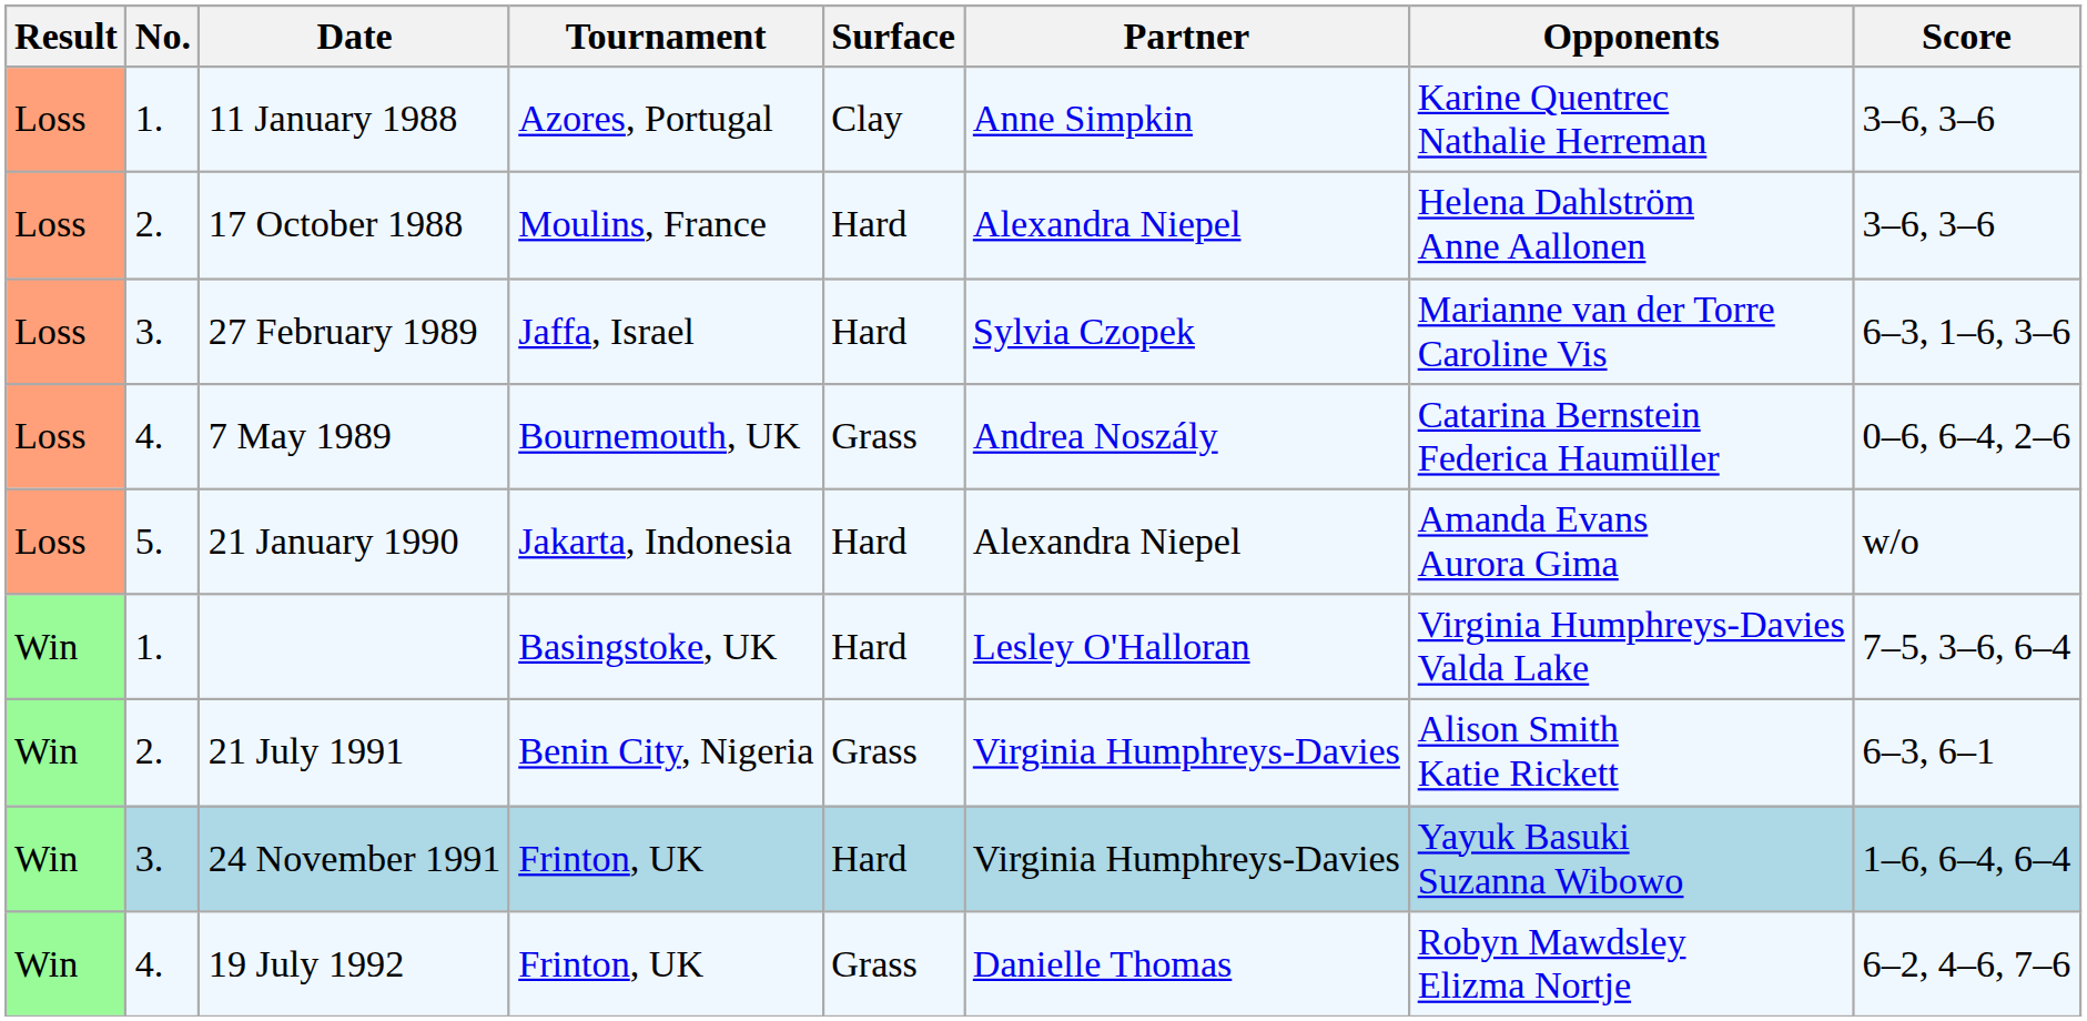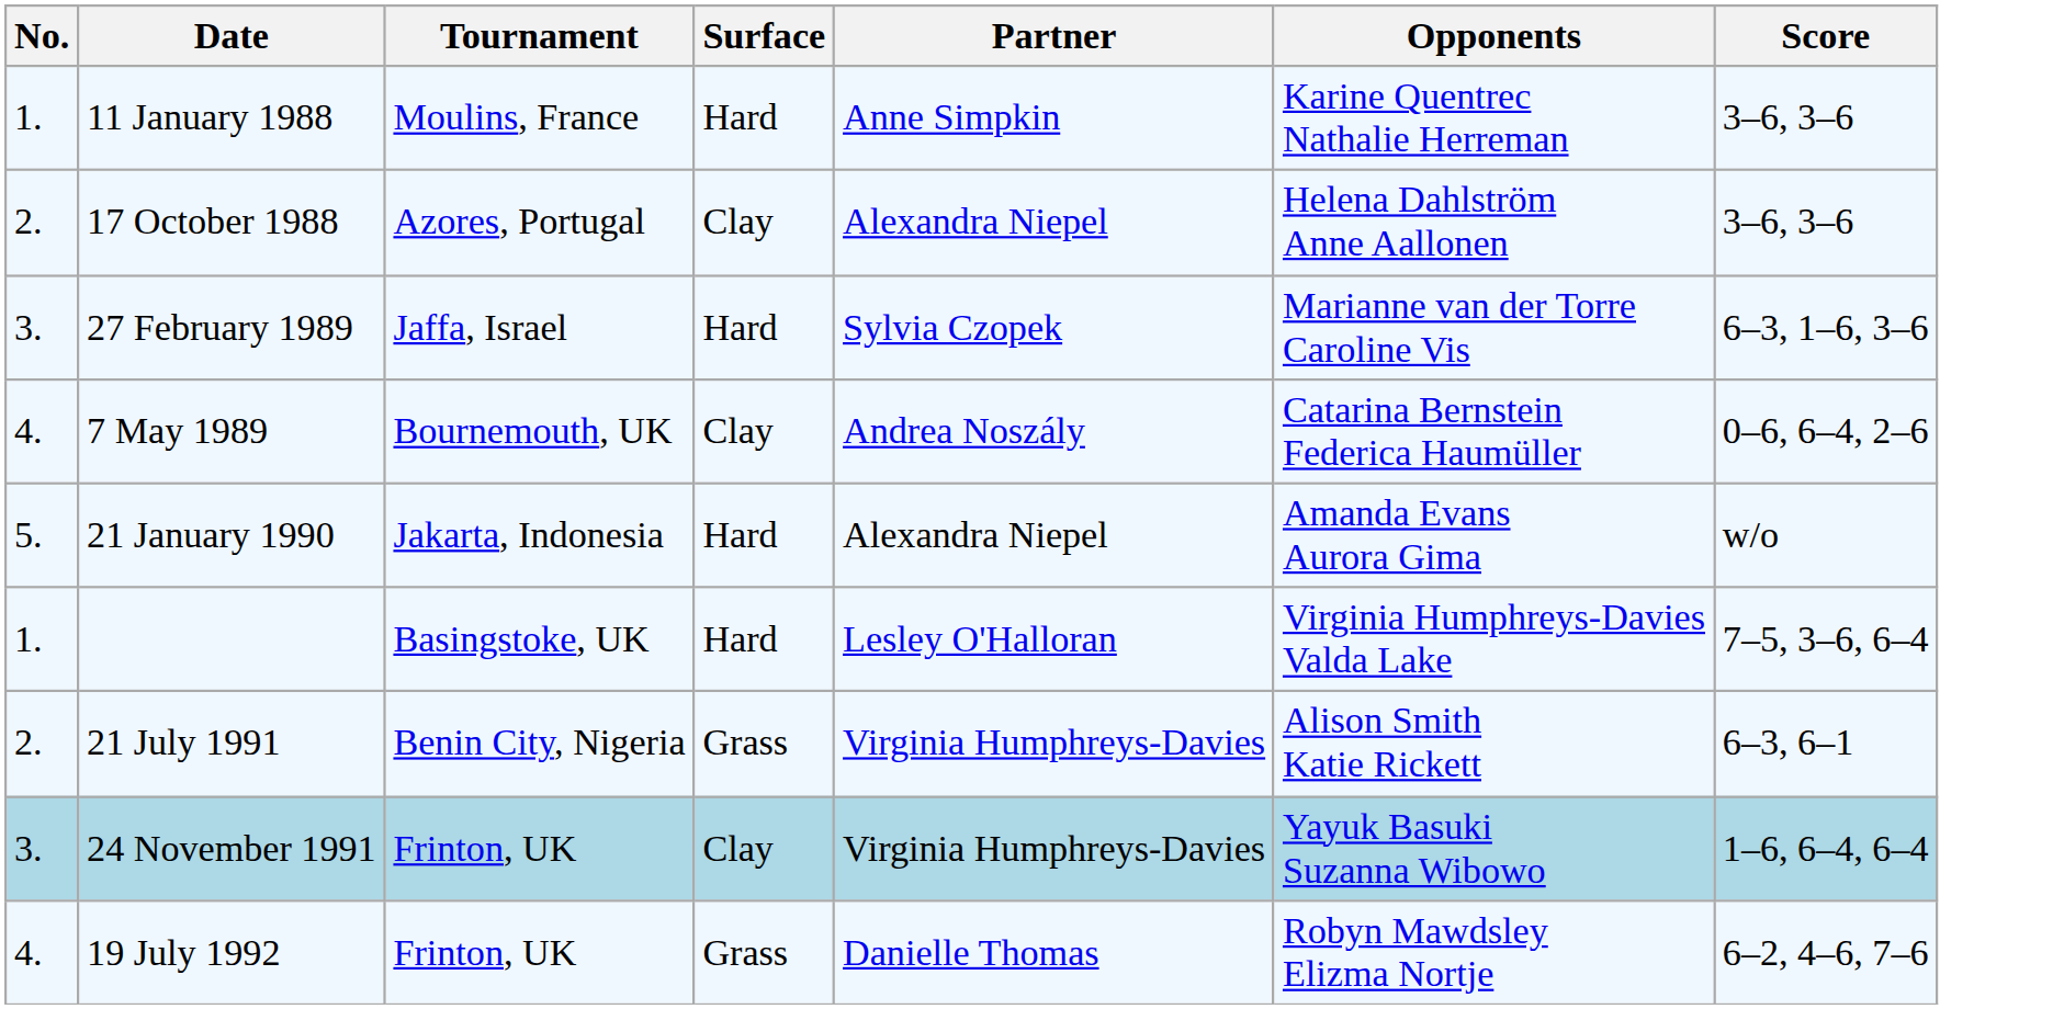- column: Result | Loss | Loss | Loss | Loss | Loss | Win | Win | Win | Win
11 January 1988 | Tournament: Azores, Portugal -> Moulins, France
11 January 1988 | Surface: Clay -> Hard
17 October 1988 | Tournament: Moulins, France -> Azores, Portugal
17 October 1988 | Surface: Hard -> Clay
7 May 1989 | Surface: Grass -> Clay
24 November 1991 | Surface: Hard -> Clay
